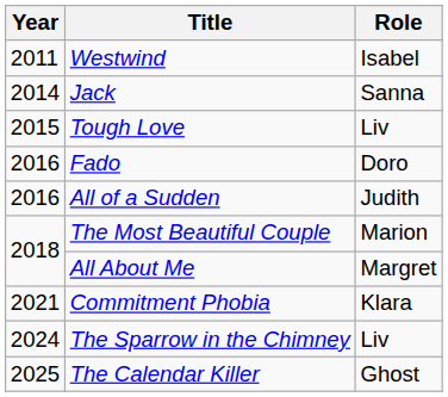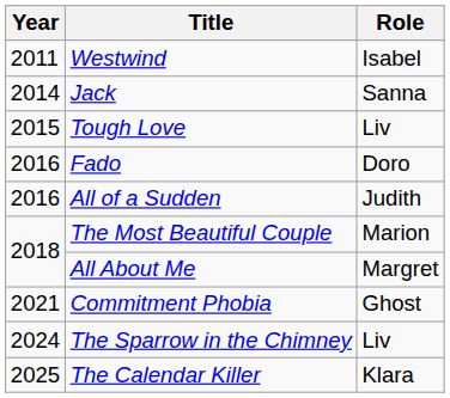Commitment Phobia | Role: Klara -> Ghost
The Calendar Killer | Role: Ghost -> Klara
